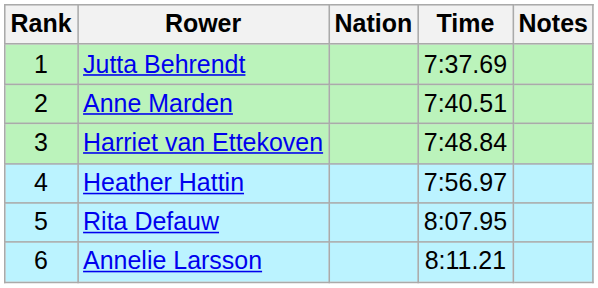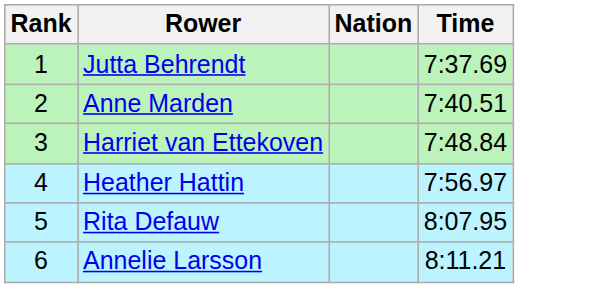- column: Notes
